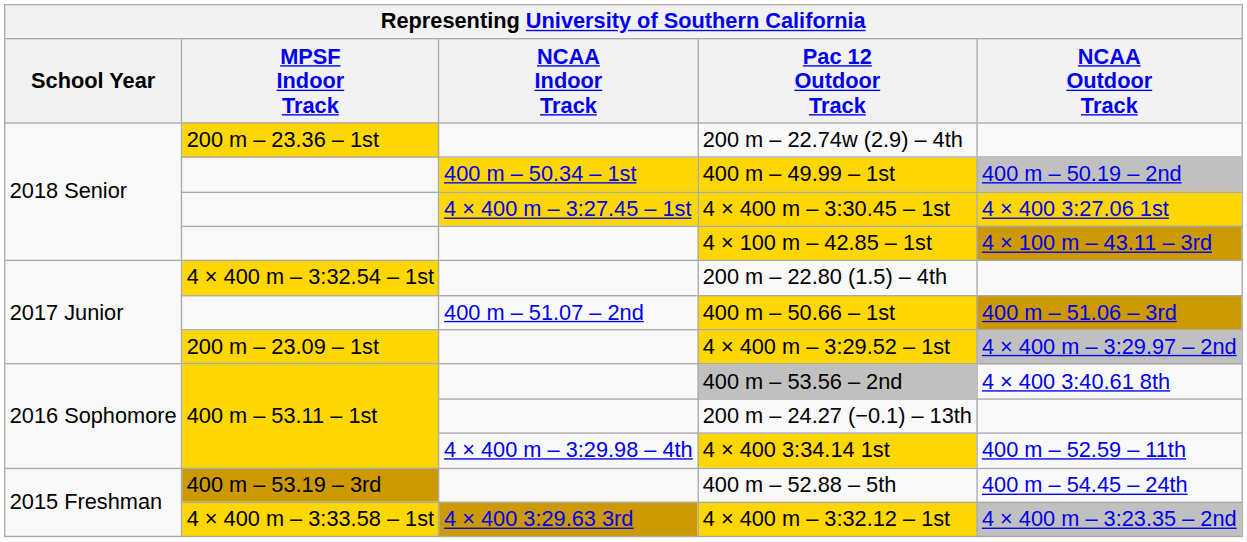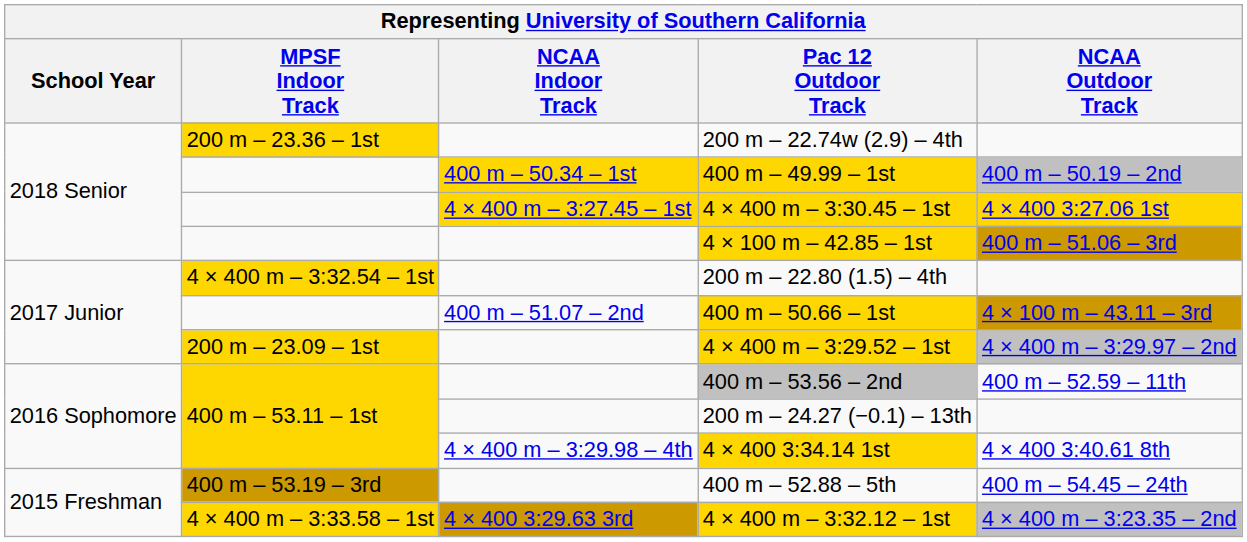4 × 100 m – 42.85 – 1st | NCAA Outdoor Track: 4 × 100 m – 43.11 – 3rd -> 400 m – 51.06 – 3rd
400 m – 50.66 – 1st | NCAA Outdoor Track: 400 m – 51.06 – 3rd -> 4 × 100 m – 43.11 – 3rd
400 m – 53.56 – 2nd | NCAA Outdoor Track: 4 × 400 3:40.61 8th -> 400 m – 52.59 – 11th
4 × 400 3:34.14 1st | NCAA Outdoor Track: 400 m – 52.59 – 11th -> 4 × 400 3:40.61 8th
